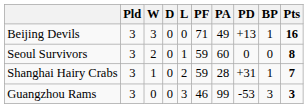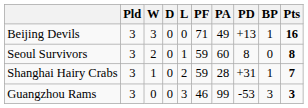Seoul Survivors | PD: 0 -> 8
